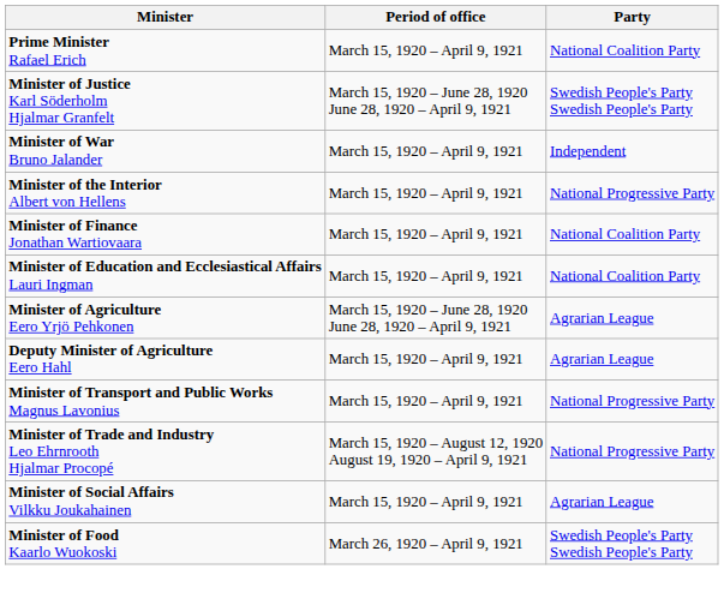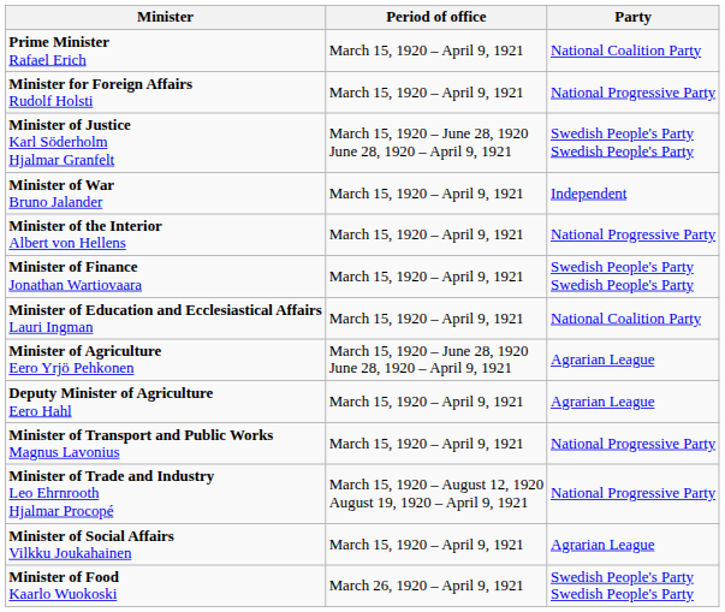+ row: Minister for Foreign Affairs Rudolf Holsti | March 15, 1920 – April 9, 1921 | National Progressive Party
Minister of Finance Jonathan Wartiovaara | Party: National Coalition Party -> Swedish People's Party Swedish People's Party
